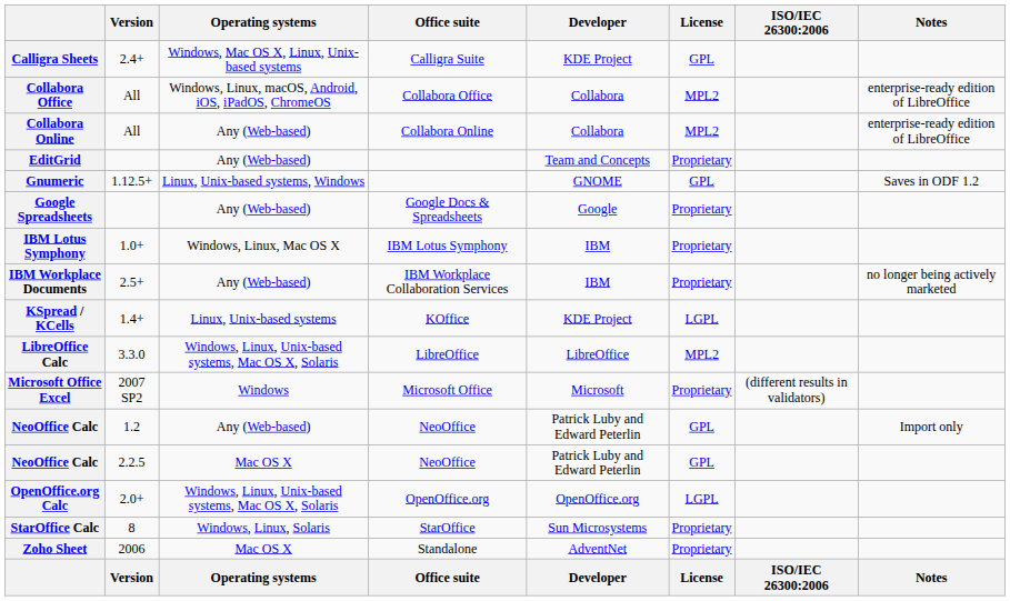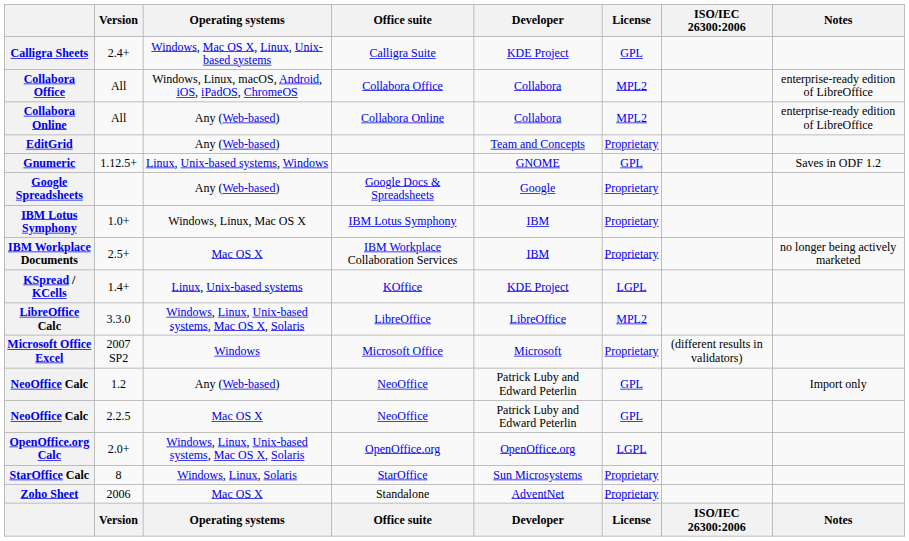IBM Workplace Documents | Operating systems: Any (Web-based) -> Mac OS X
